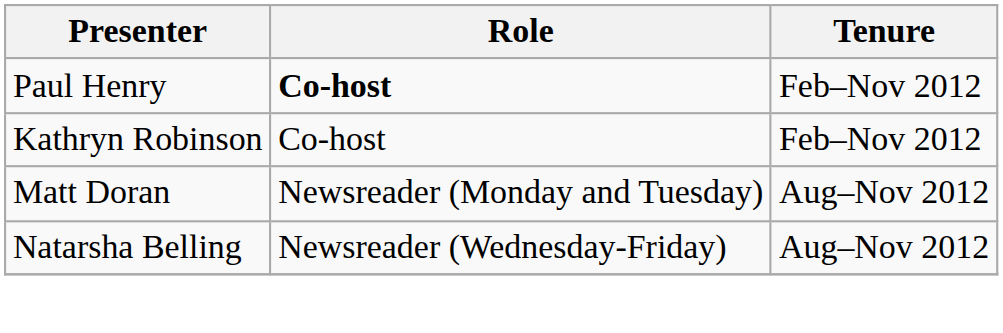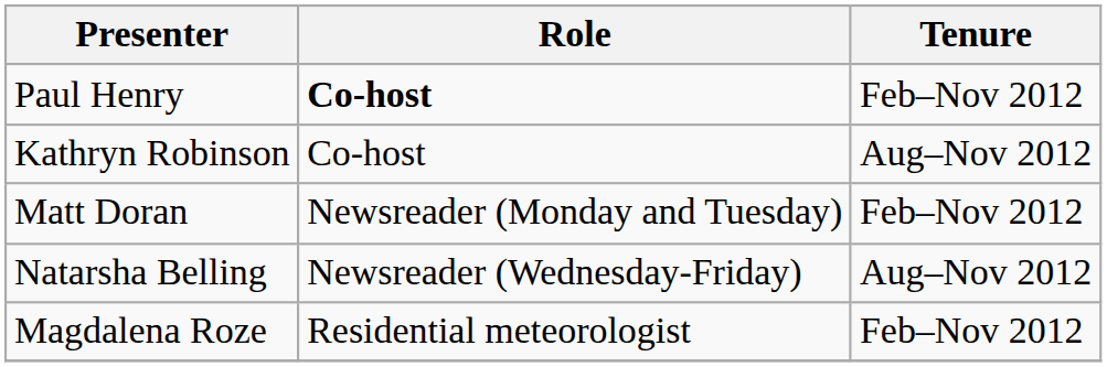Kathryn Robinson | Tenure: Feb–Nov 2012 -> Aug–Nov 2012
Matt Doran | Tenure: Aug–Nov 2012 -> Feb–Nov 2012
+ row: Magdalena Roze | Residential meteorologist | Feb–Nov 2012
